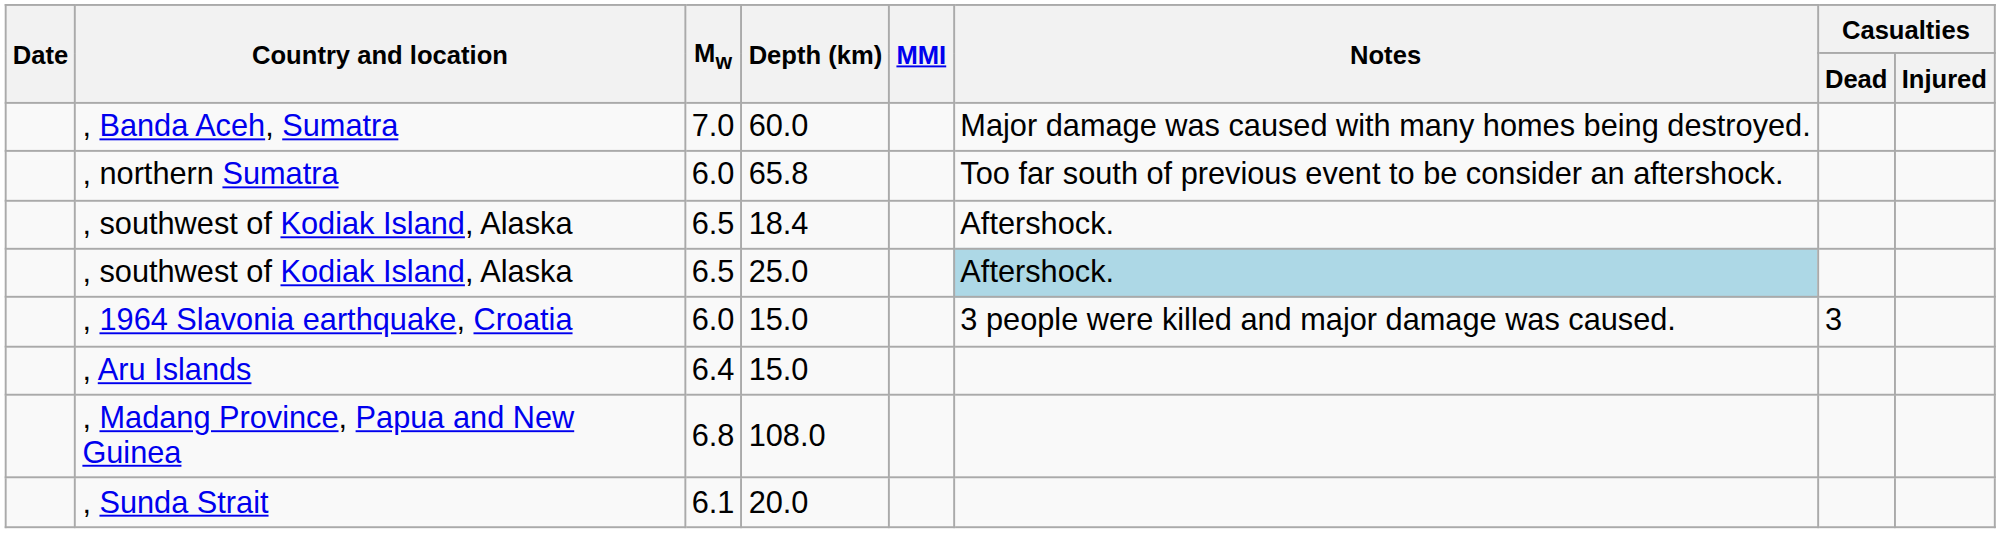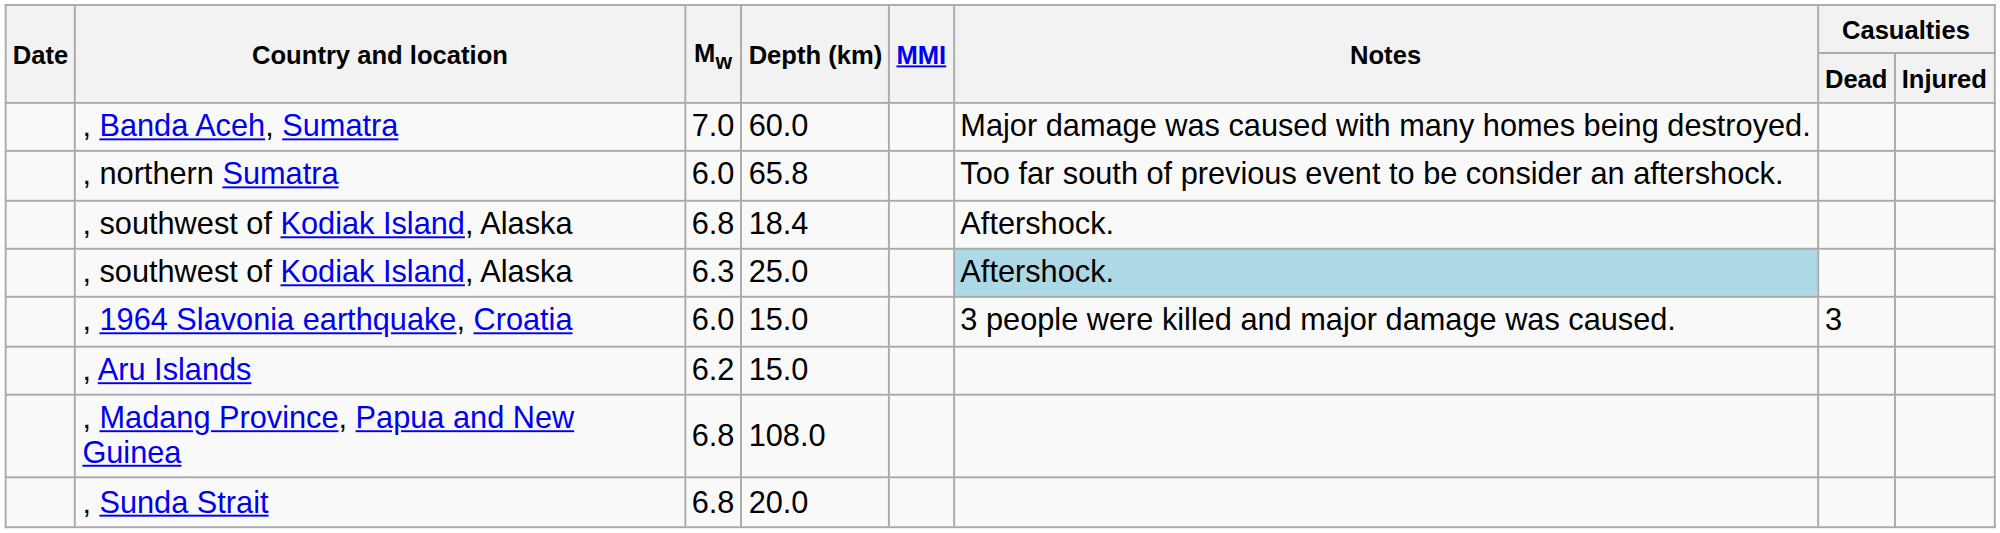, southwest of Kodiak Island, Alaska / 18.4 | Mw: 6.5 -> 6.8
, southwest of Kodiak Island, Alaska / 25.0 | Mw: 6.5 -> 6.3
, Aru Islands | Mw: 6.4 -> 6.2
, Sunda Strait | Mw: 6.1 -> 6.8
